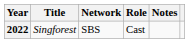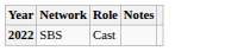- column: Title | Singforest
